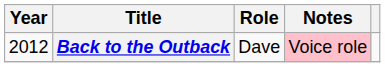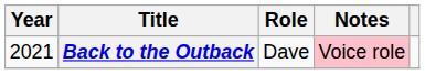Back to the Outback | Year: 2012 -> 2021
